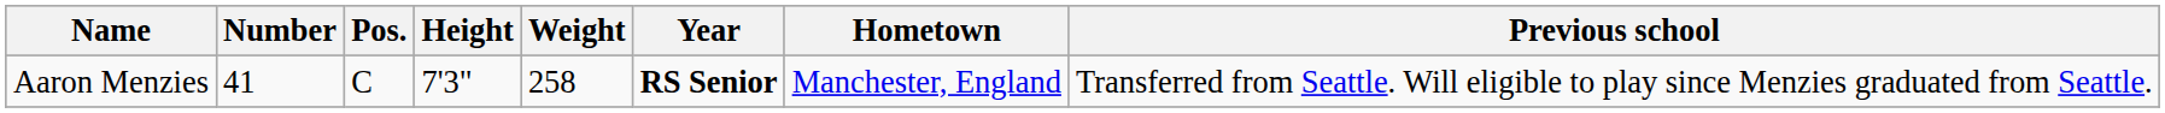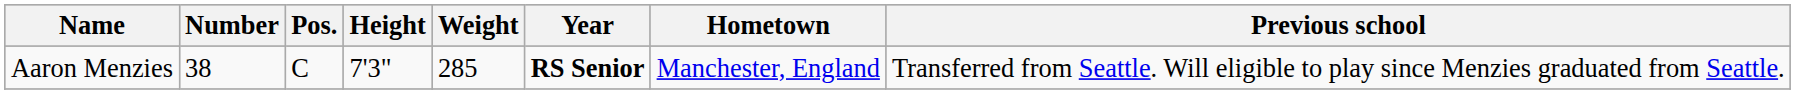Aaron Menzies | Number: 41 -> 38
Aaron Menzies | Weight: 258 -> 285
